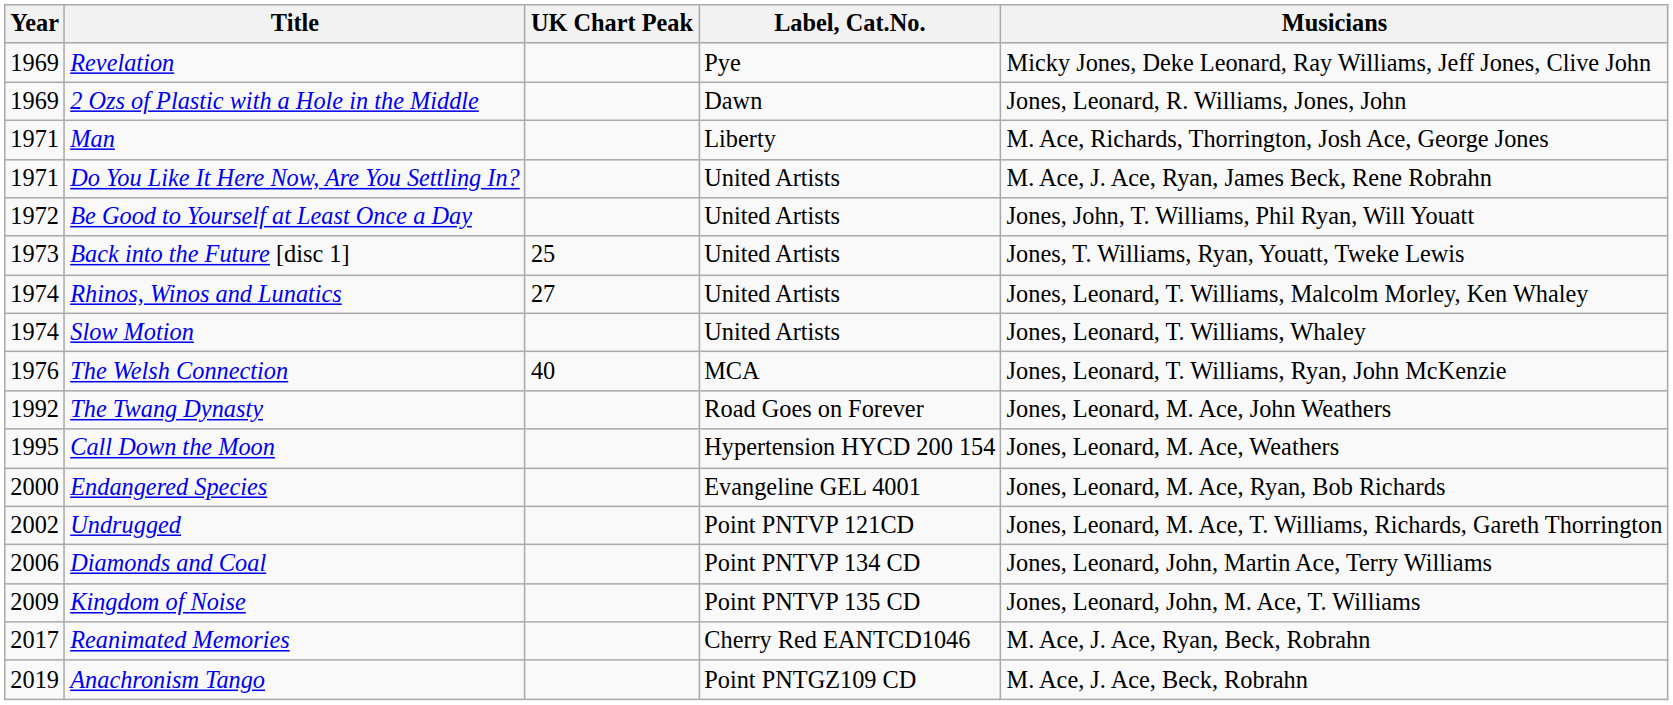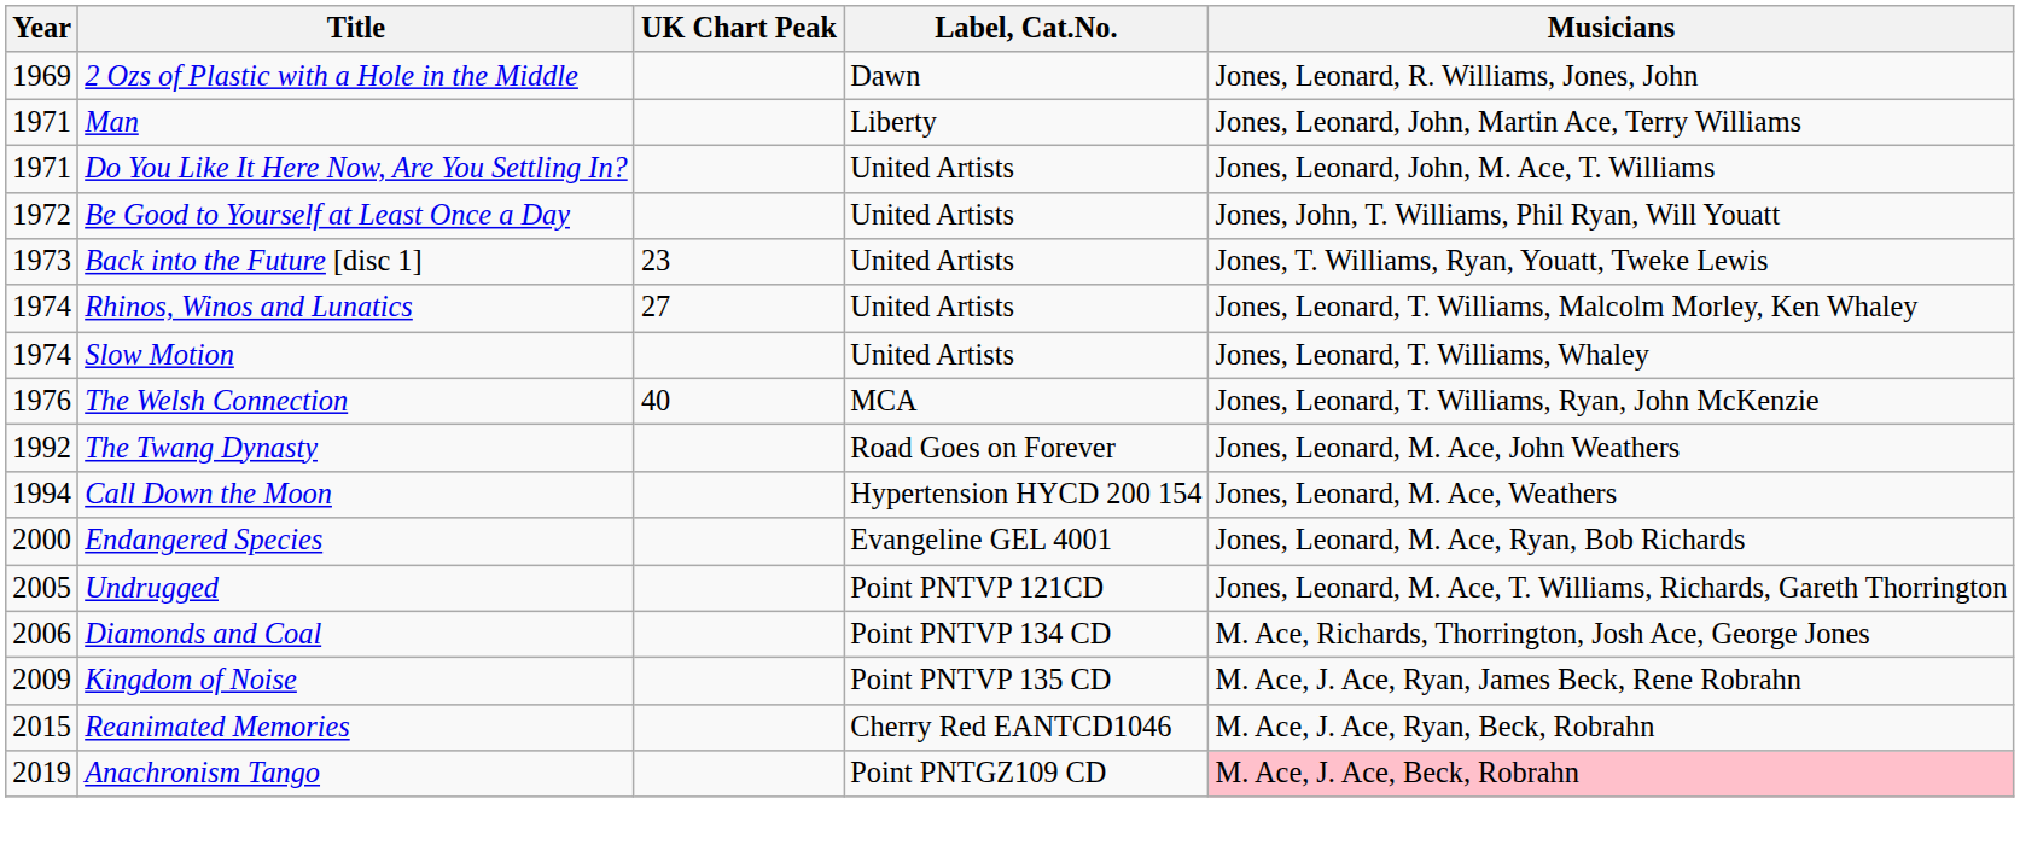- row: 1969 | Revelation | Pye | Micky Jones, Deke Leonard, Ray Williams, Jeff Jones, Clive John
Man | Musicians: M. Ace, Richards, Thorrington, Josh Ace, George Jones -> Jones, Leonard, John, Martin Ace, Terry Williams
Do You Like It Here Now, Are You Settling In? | Musicians: M. Ace, J. Ace, Ryan, James Beck, Rene Robrahn -> Jones, Leonard, John, M. Ace, T. Williams
Back into the Future [disc 1] | UK Chart Peak: 25 -> 23
Call Down the Moon | Year: 1995 -> 1994
Undrugged | Year: 2002 -> 2005
Diamonds and Coal | Musicians: Jones, Leonard, John, Martin Ace, Terry Williams -> M. Ace, Richards, Thorrington, Josh Ace, George Jones
Kingdom of Noise | Musicians: Jones, Leonard, John, M. Ace, T. Williams -> M. Ace, J. Ace, Ryan, James Beck, Rene Robrahn
Reanimated Memories | Year: 2017 -> 2015
Anachronism Tango | Musicians: no background -> pink background
